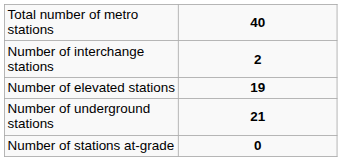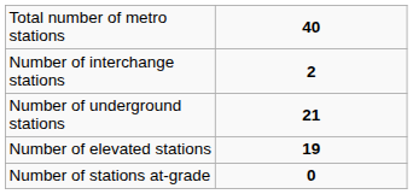rows swapped: Number of elevated stations <-> Number of underground stations
